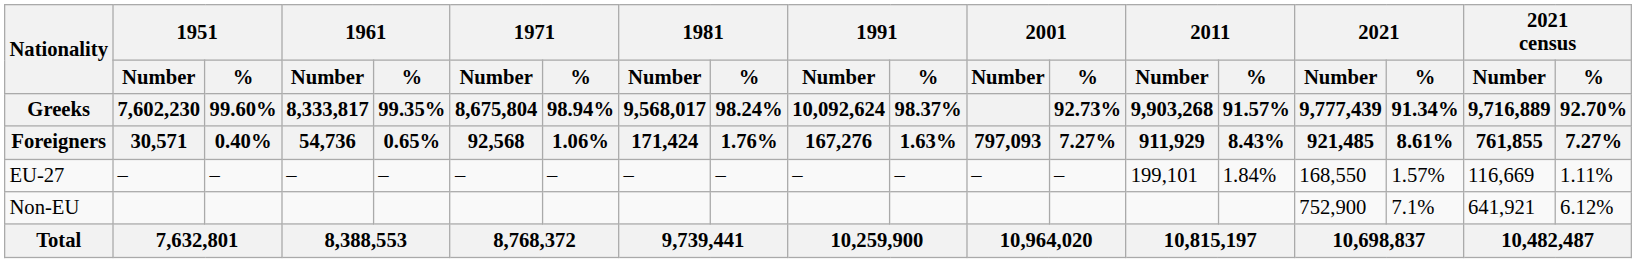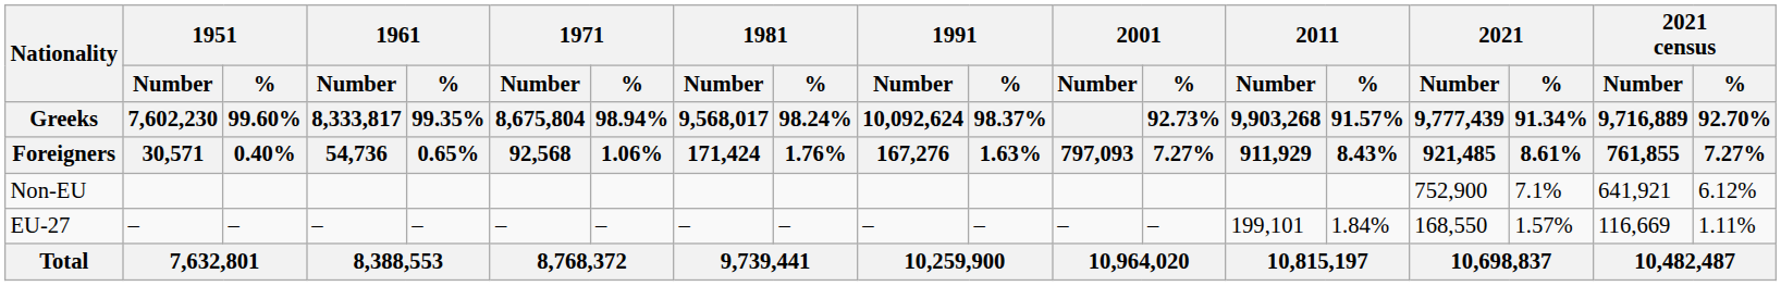rows swapped: EU-27 <-> Non-EU
